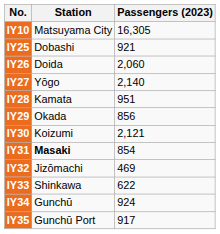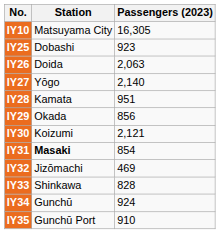IY25 | Passengers (2023): 921 -> 923
IY26 | Passengers (2023): 2,060 -> 2,063
IY33 | Passengers (2023): 622 -> 828
IY35 | Passengers (2023): 917 -> 910
